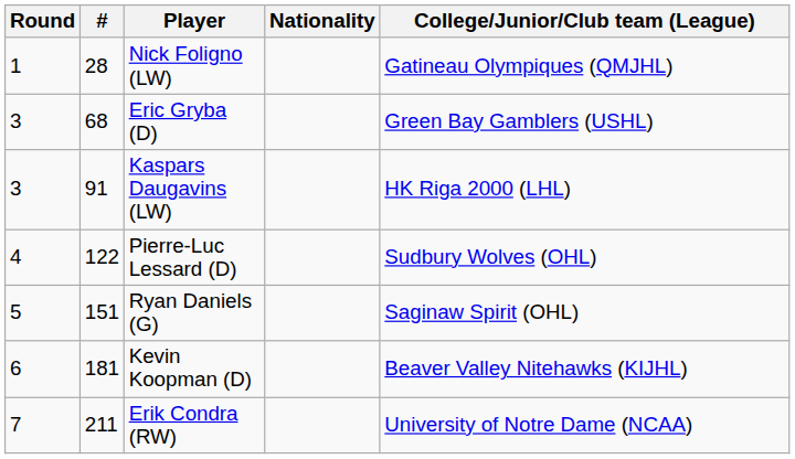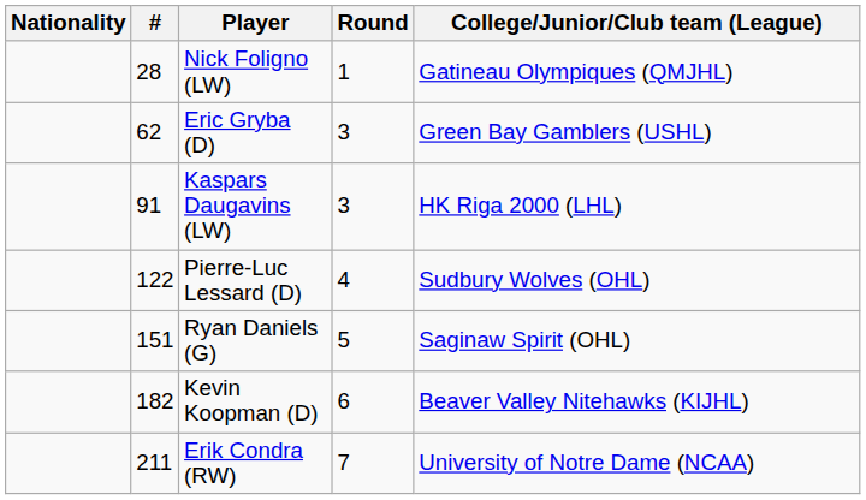columns swapped: Round <-> Nationality
Eric Gryba (D) | #: 68 -> 62
Kevin Koopman (D) | #: 181 -> 182
